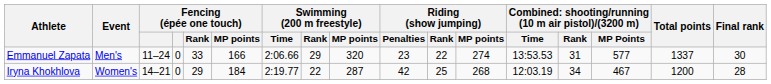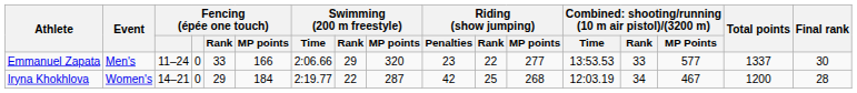Emmanuel Zapata | Riding (show jumping) / MP points: 274 -> 277
Emmanuel Zapata | column 14: 31 -> 33
